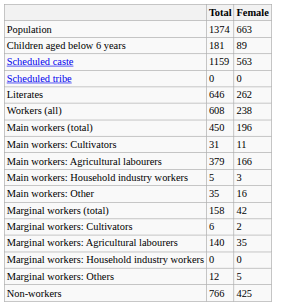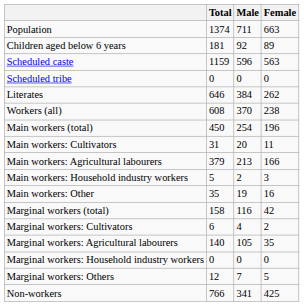+ column: Male | 711 | 92 | 596 | 0 | 384 | 370 | 254 | 20 | 213 | 2 | 19 | 116 | 4 | 105 | 0 | 7 | 341
